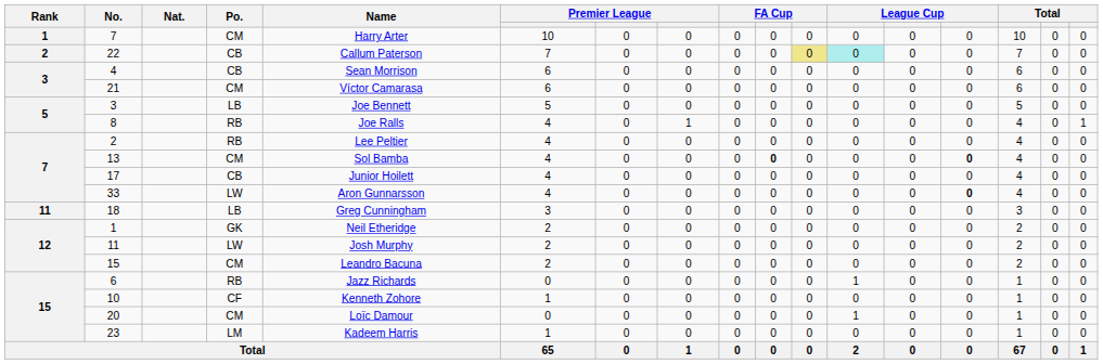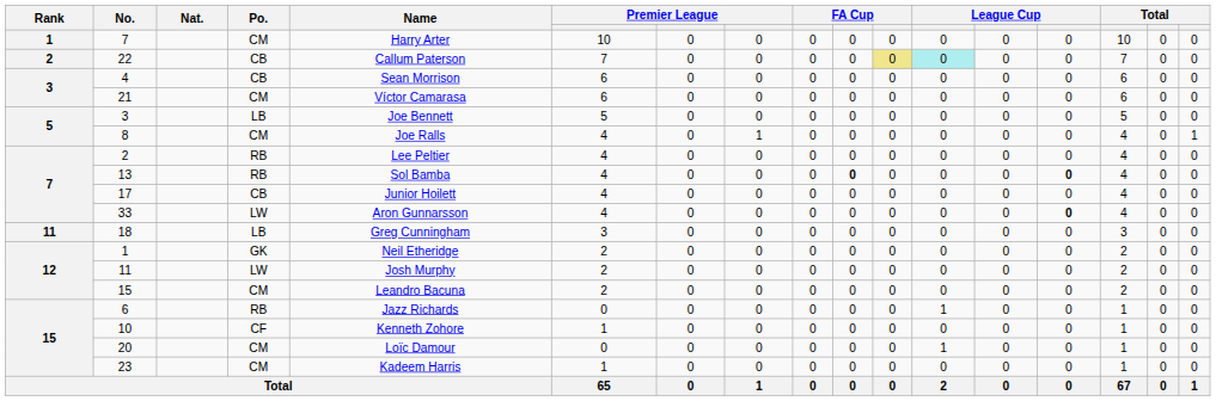8 | Po.: RB -> CM
13 | Po.: CM -> RB
23 | Po.: LM -> CM
